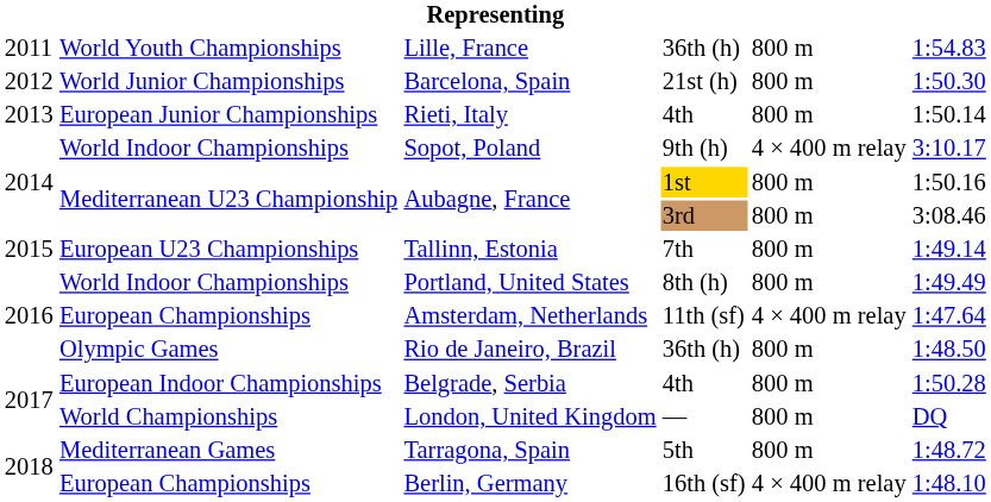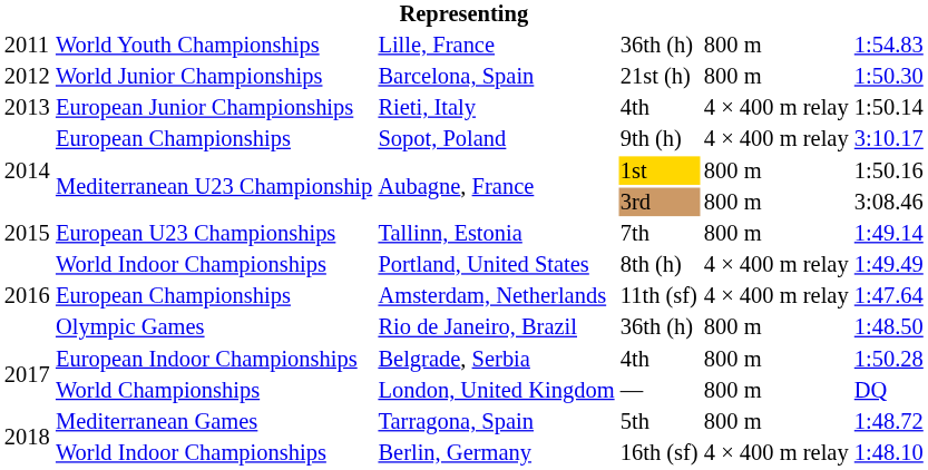Rieti, Italy | column 5: 800 m -> 4 × 400 m relay
Sopot, Poland | column 2: World Indoor Championships -> European Championships
Portland, United States | column 5: 800 m -> 4 × 400 m relay
Berlin, Germany | column 2: European Championships -> World Indoor Championships
